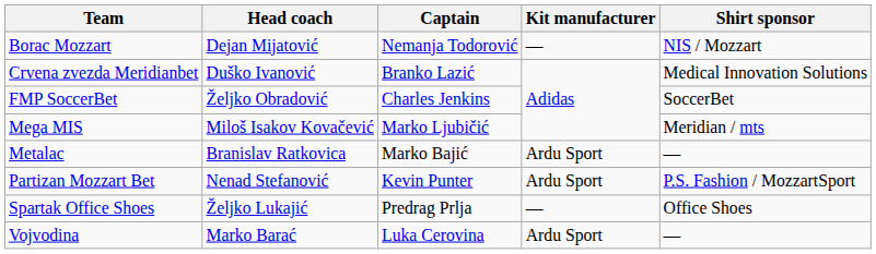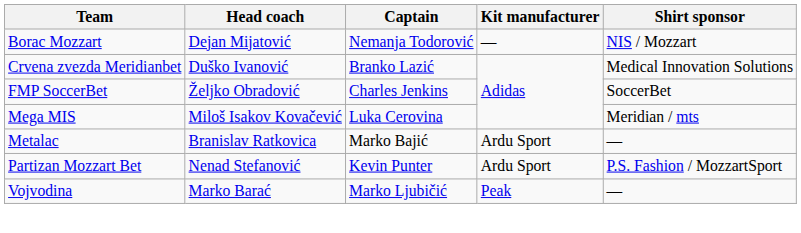Mega MIS | Captain: Marko Ljubičić -> Luka Cerovina
- row: Spartak Office Shoes | Željko Lukajić | Predrag Prlja | — | Office Shoes
Vojvodina | Captain: Luka Cerovina -> Marko Ljubičić
Vojvodina | Kit manufacturer: Ardu Sport -> Peak
